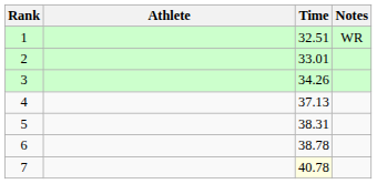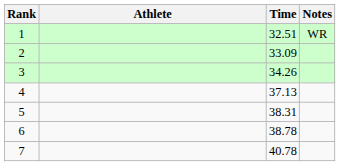2 | Time: 33.01 -> 33.09
7 | Time: lightyellow background -> no background
